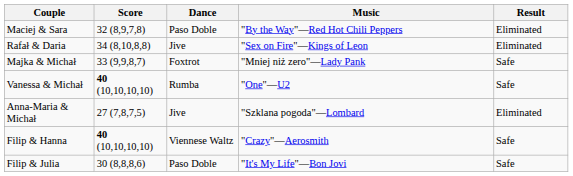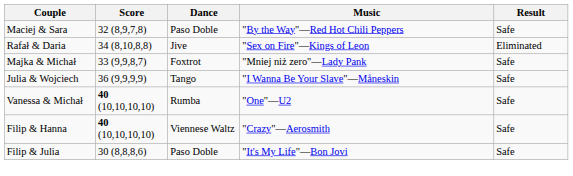Maciej & Sara | Result: Eliminated -> Safe
+ row: Julia & Wojciech | 36 (9,9,9,9) | Tango | "I Wanna Be Your Slave"—Måneskin | Safe
- row: Anna-Maria & Michał | 27 (7,8,7,5) | Jive | "Szklana pogoda"—Lombard | Eliminated
